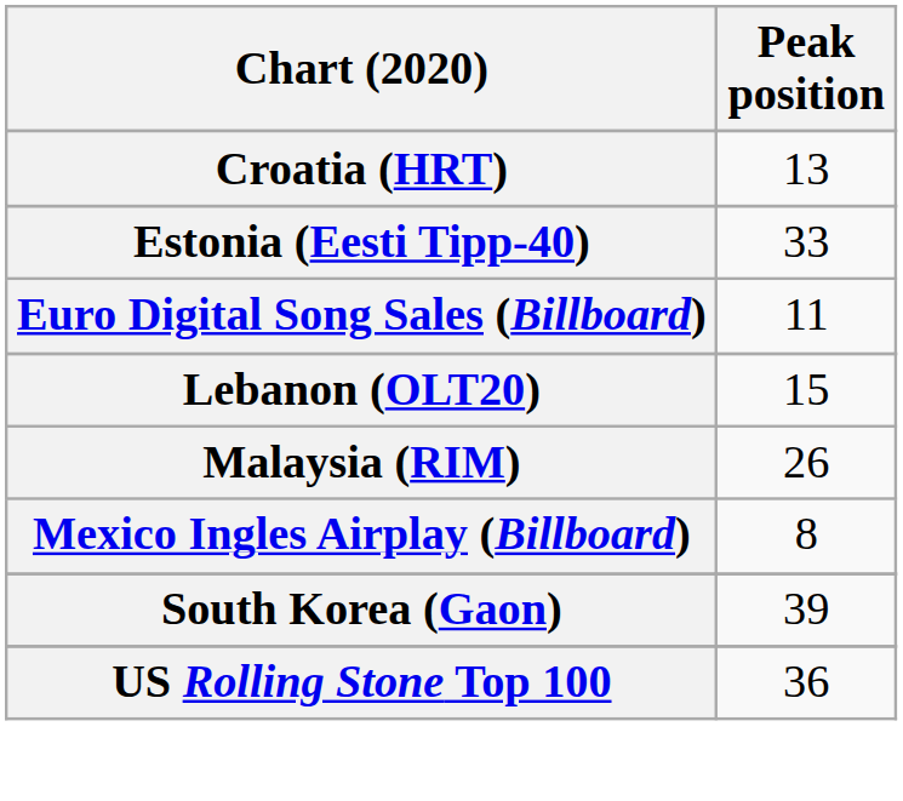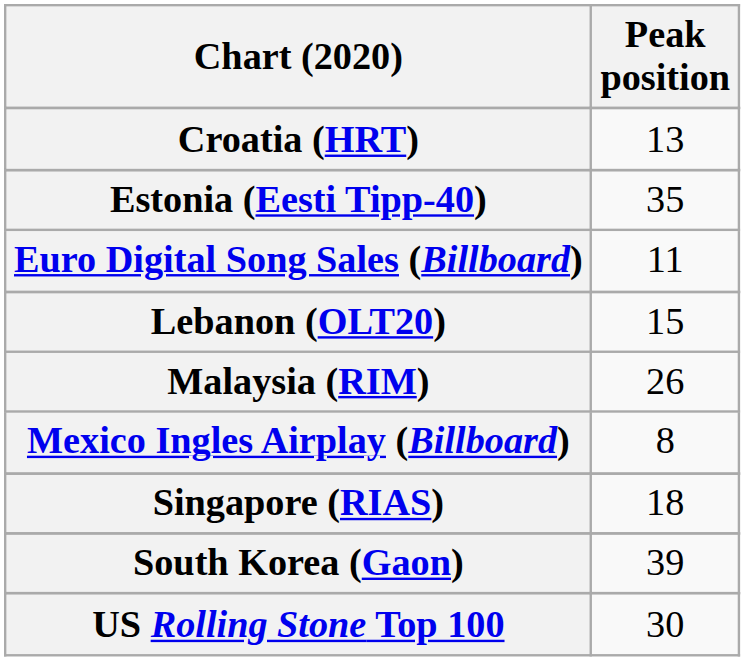Estonia (Eesti Tipp-40) | Peak position: 33 -> 35
+ row: Singapore (RIAS) | 18
US Rolling Stone Top 100 | Peak position: 36 -> 30
